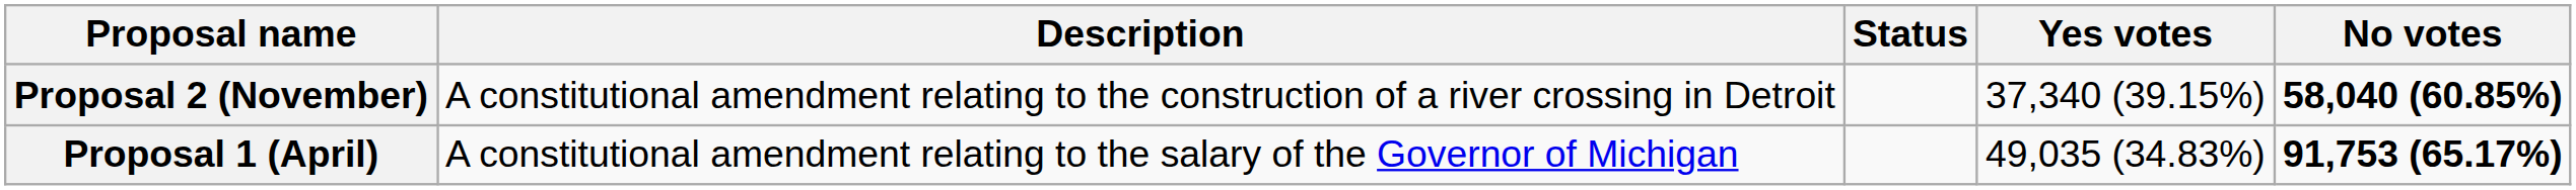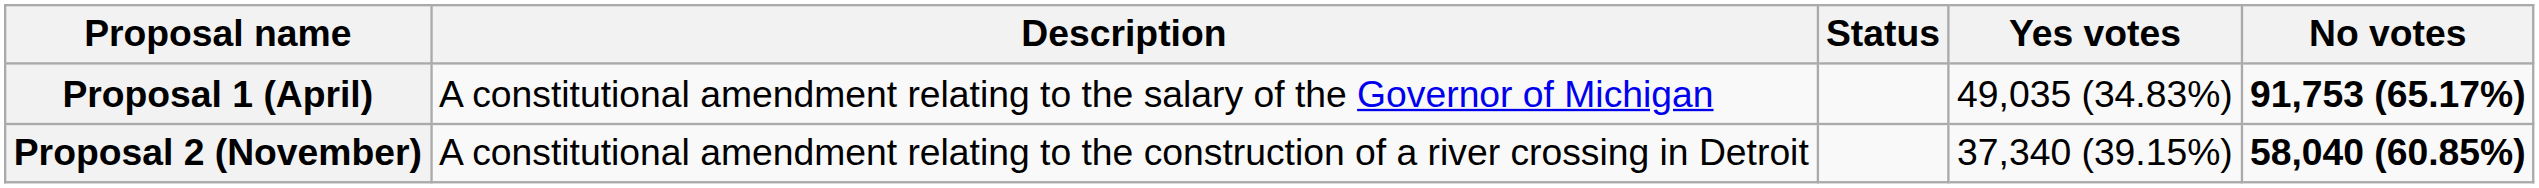rows swapped: Proposal 1 (April) <-> Proposal 2 (November)
